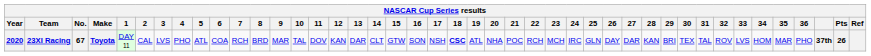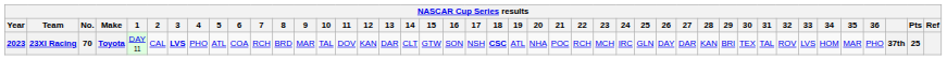23XI Racing | Year: 2020 -> 2023
23XI Racing | No.: 67 -> 70
23XI Racing | 3: normal -> bold
23XI Racing | Pts: 26 -> 25
